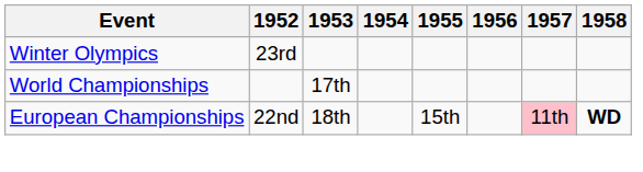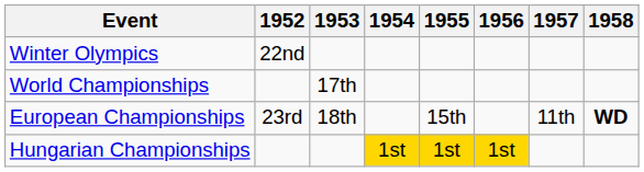Winter Olympics | 1952: 23rd -> 22nd
European Championships | 1952: 22nd -> 23rd
European Championships | 1957: pink background -> no background
+ row: Hungarian Championships | 1st | 1st | 1st
